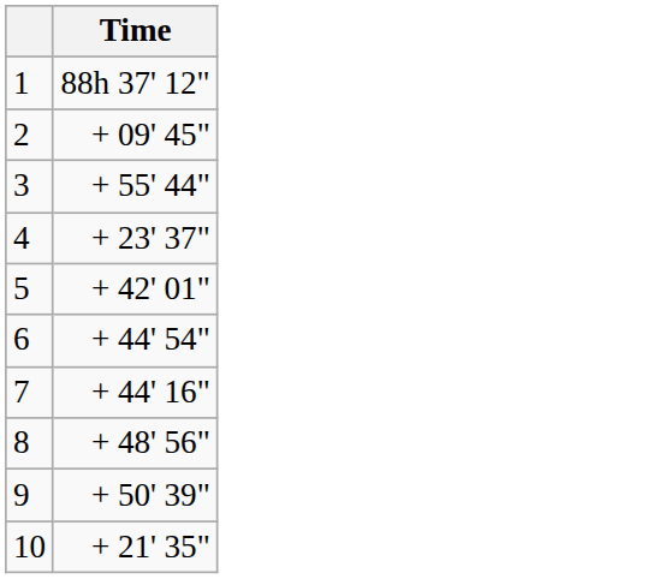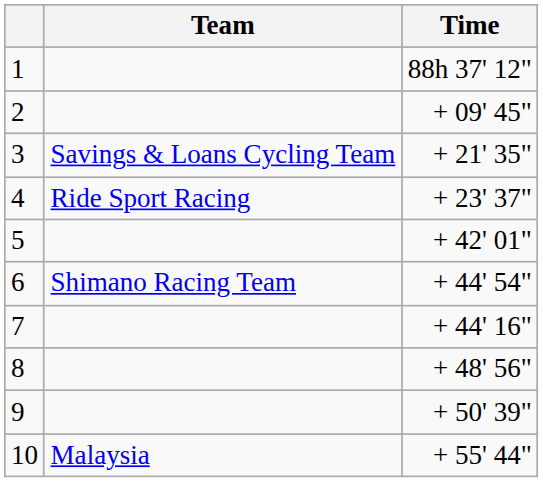+ column: Team | Savings & Loans Cycling Team | Ride Sport Racing | Shimano Racing Team | Malaysia
3 | Time: + 55' 44" -> + 21' 35"
10 | Time: + 21' 35" -> + 55' 44"
